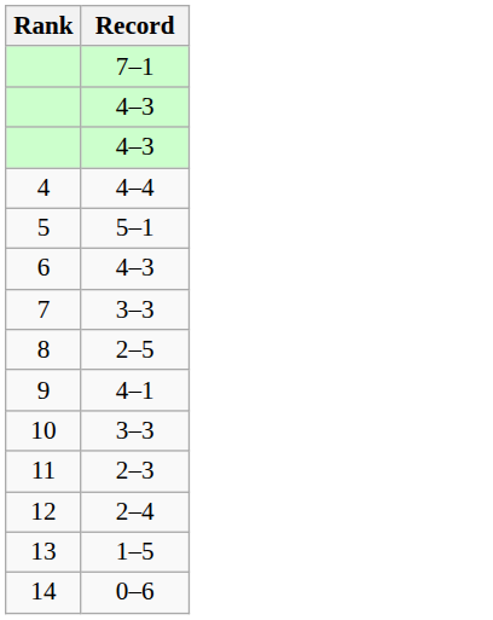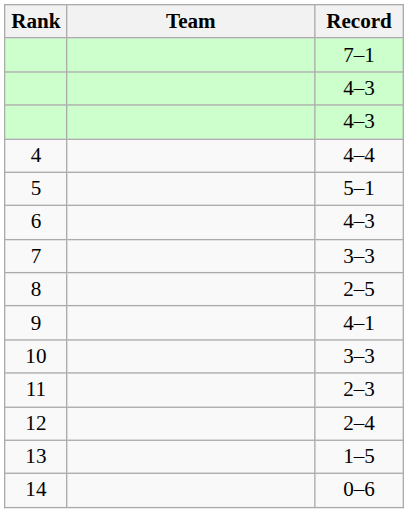+ column: Team
